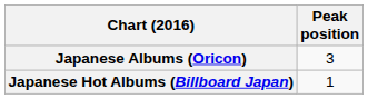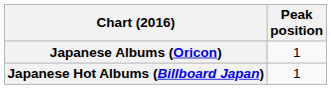Japanese Albums (Oricon) | Peak position: 3 -> 1
